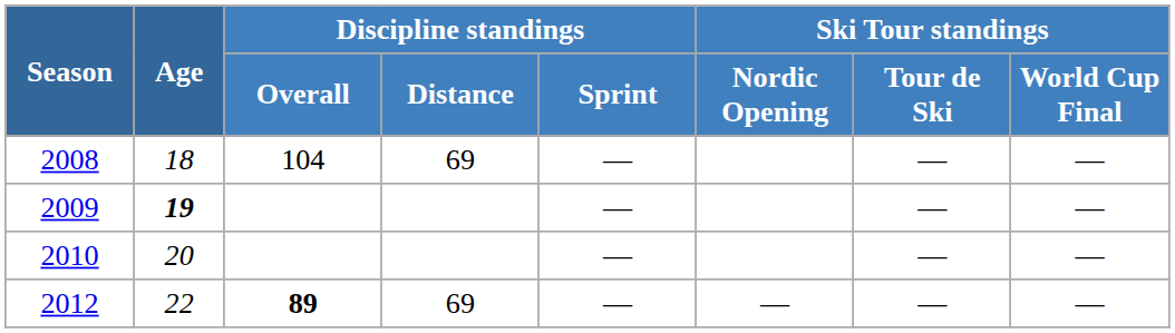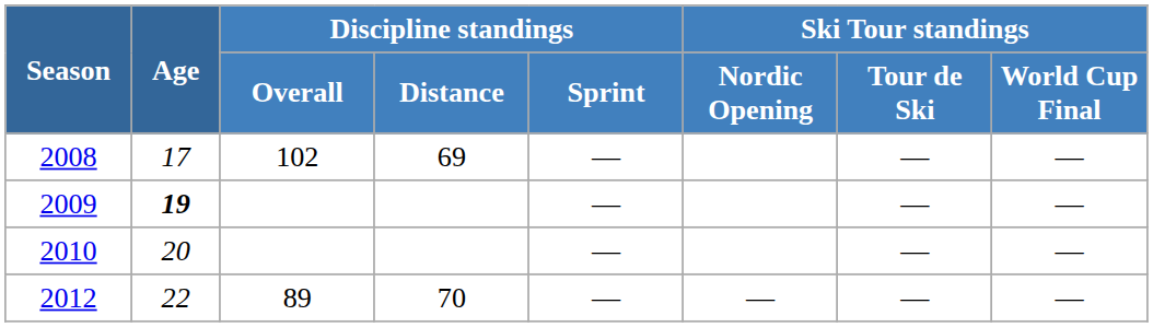2008 | Age: 18 -> 17
2008 | Discipline standings / Overall: 104 -> 102
2012 | Discipline standings / Overall: bold -> normal
2012 | Discipline standings / Distance: 69 -> 70
